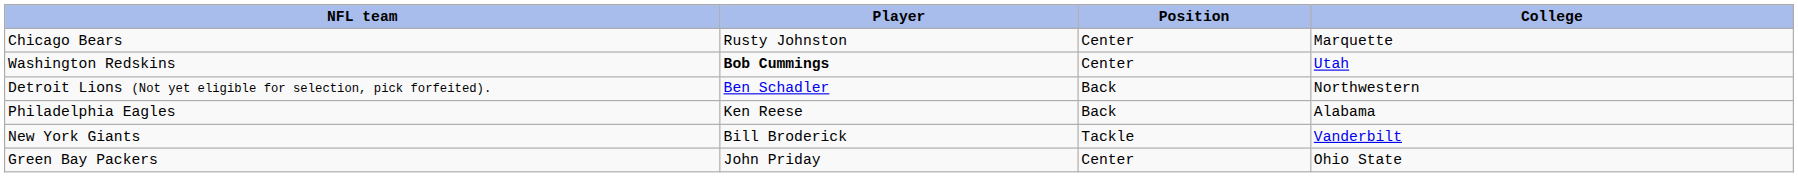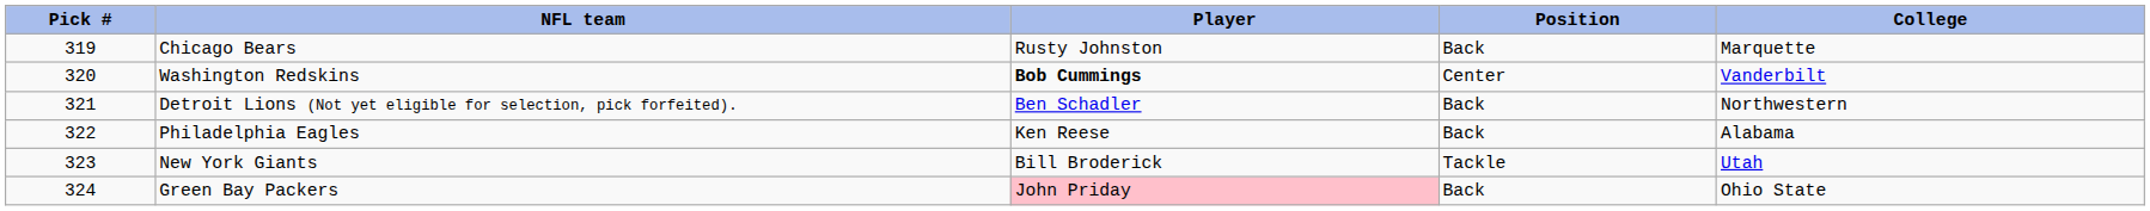+ column: Pick # | 319 | 320 | 321 | 322 | 323 | 324
Chicago Bears | Position: Center -> Back
Washington Redskins | College: Utah -> Vanderbilt
New York Giants | College: Vanderbilt -> Utah
Green Bay Packers | Player: no background -> pink background
Green Bay Packers | Position: Center -> Back
